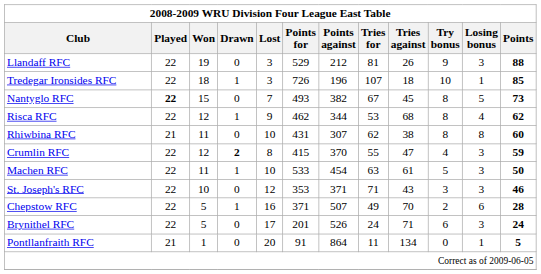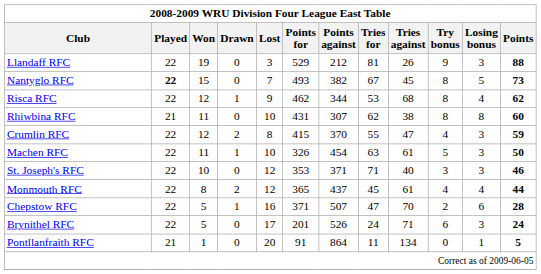- row: Tredegar Ironsides RFC | 22 | 18 | 1 | 3 | 726 | 196 | 107 | 18 | 10 | 1 | 85
Crumlin RFC | Drawn: bold -> normal
Machen RFC | Points for: 533 -> 326
St. Joseph's RFC | Tries against: 43 -> 40
+ row: Monmouth RFC | 22 | 8 | 2 | 12 | 365 | 437 | 45 | 61 | 4 | 4 | 44
Chepstow RFC | Tries for: 49 -> 47
